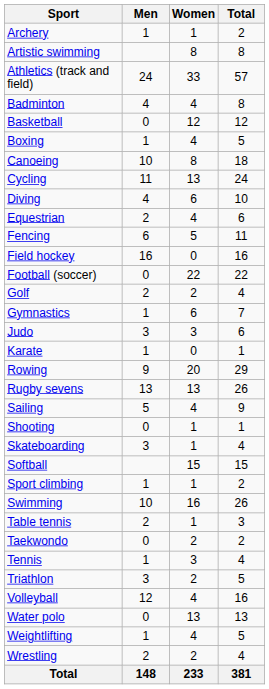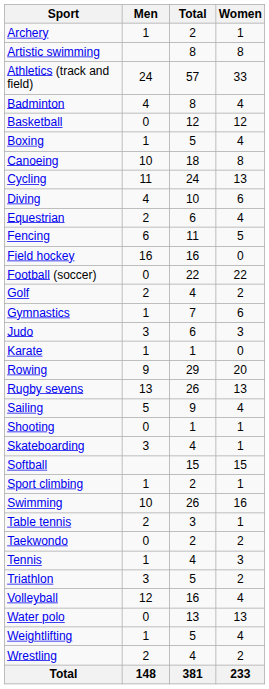columns swapped: Women <-> Total
